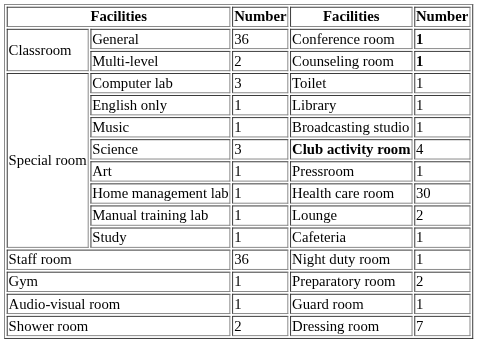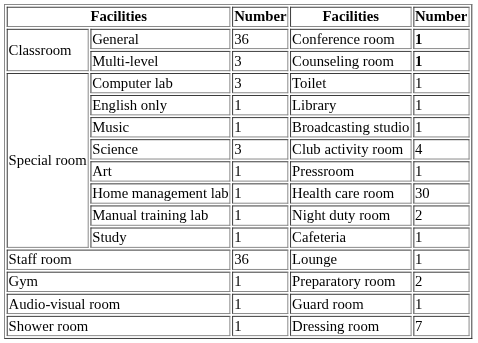Multi-level | column 3: 2 -> 3
Science | column 4: bold -> normal
Manual training lab | column 4: Lounge -> Night duty room
Staff room | column 4: Night duty room -> Lounge
Shower room | column 3: 2 -> 1
